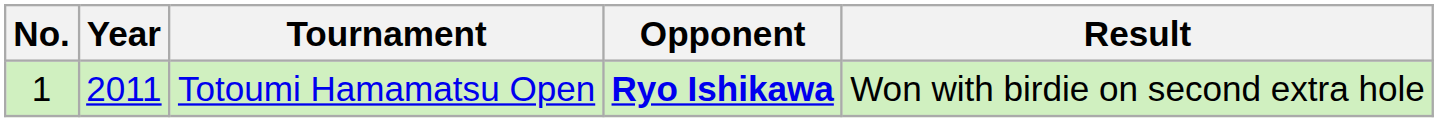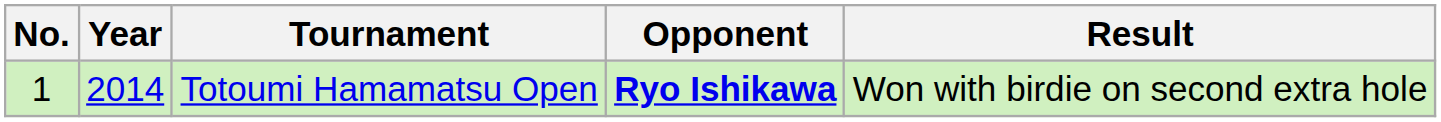Totoumi Hamamatsu Open | Year: 2011 -> 2014
